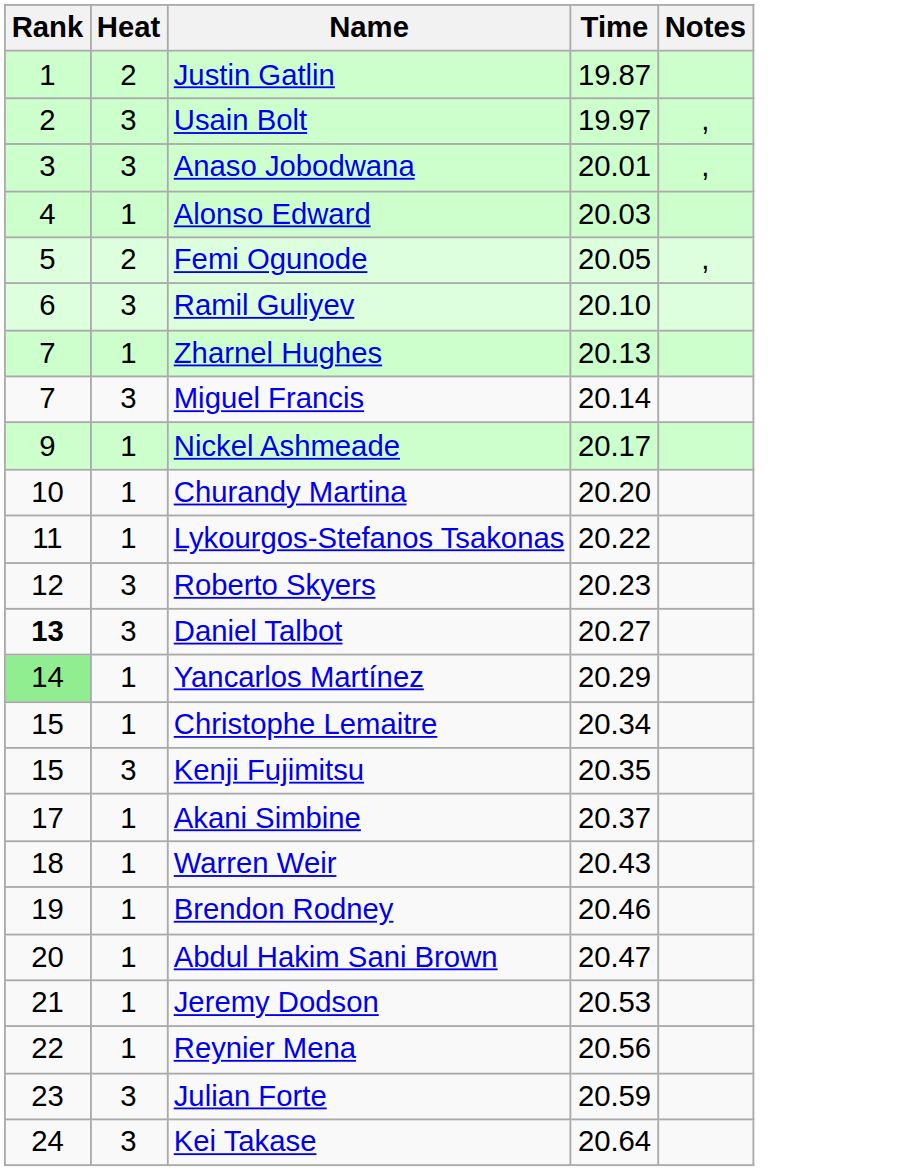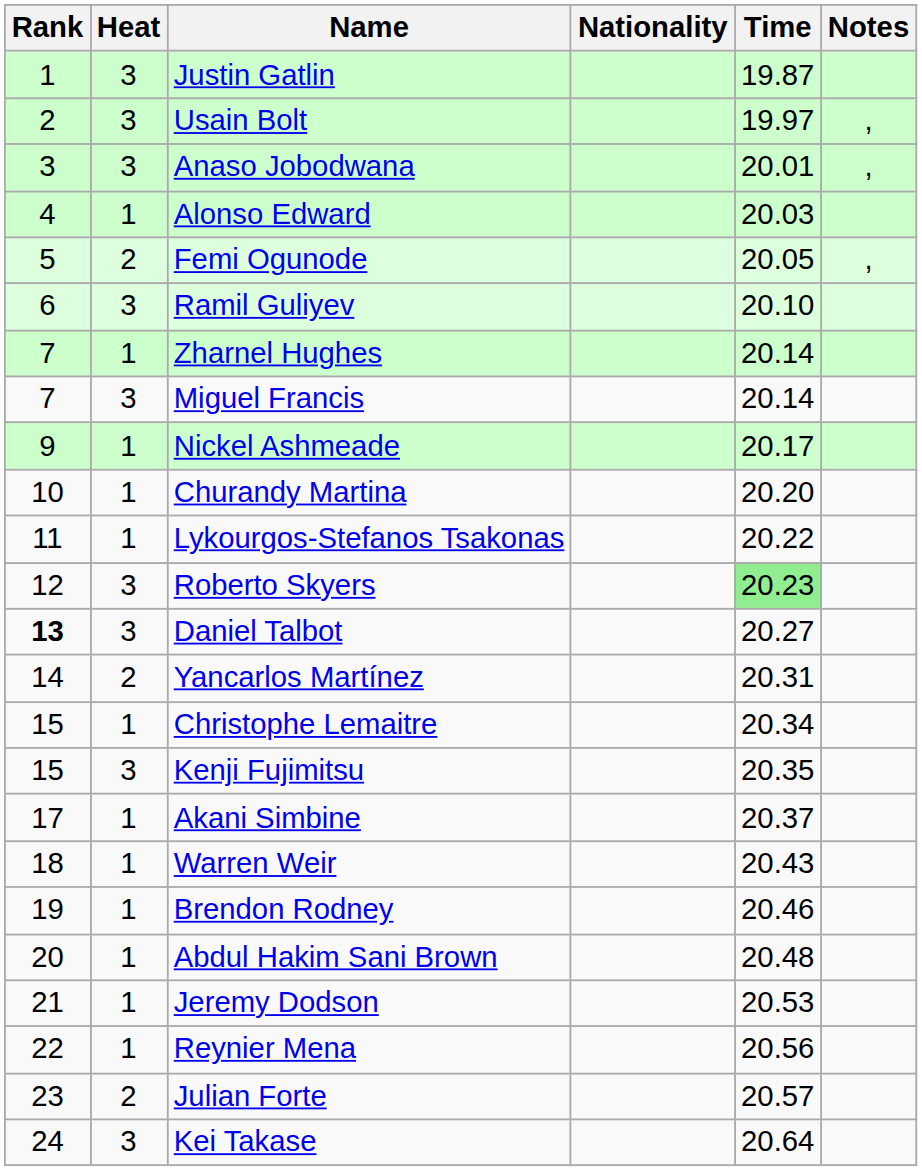+ column: Nationality
Justin Gatlin | Heat: 2 -> 3
Zharnel Hughes | Time: 20.13 -> 20.14
Roberto Skyers | Time: no background -> lightgreen background
Yancarlos Martínez | Rank: lightgreen background -> no background
Yancarlos Martínez | Heat: 1 -> 2
Yancarlos Martínez | Time: 20.29 -> 20.31
Abdul Hakim Sani Brown | Time: 20.47 -> 20.48
Julian Forte | Heat: 3 -> 2
Julian Forte | Time: 20.59 -> 20.57
